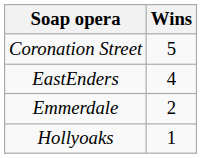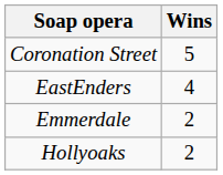Hollyoaks | Wins: 1 -> 2
